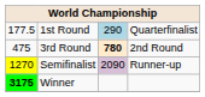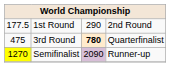1st Round | column 3: lightblue background -> no background
1st Round | column 4: Quarterfinalist -> 2nd Round
3rd Round | column 4: 2nd Round -> Quarterfinalist
- row: 3175 | Winner
